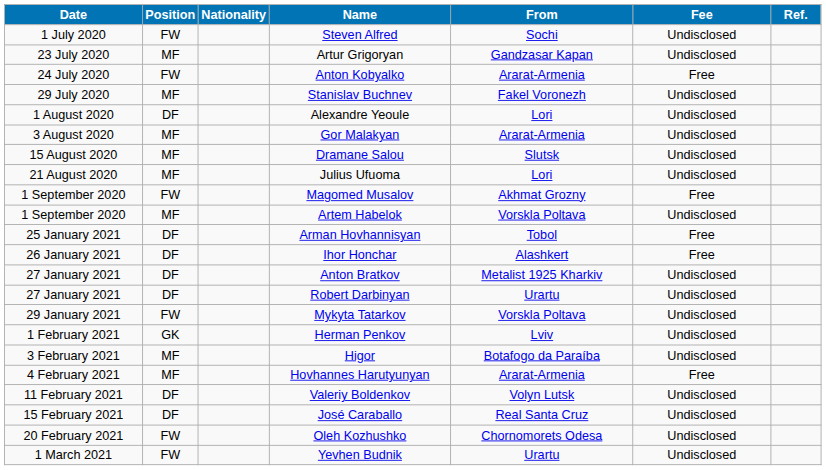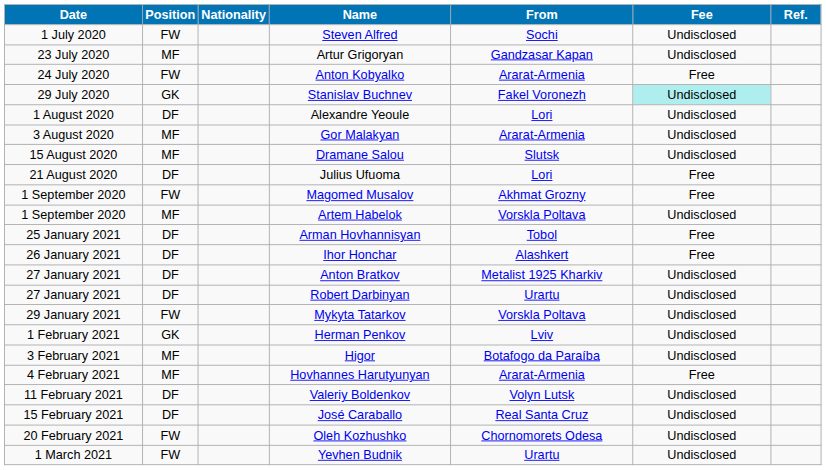Stanislav Buchnev | Position: MF -> GK
Stanislav Buchnev | Fee: no background -> paleturquoise background
Julius Ufuoma | Position: MF -> DF
Julius Ufuoma | Fee: Undisclosed -> Free
